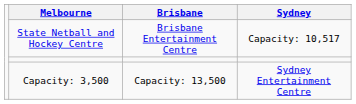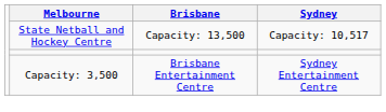State Netball and Hockey Centre | Brisbane: Brisbane Entertainment Centre -> Capacity: 13,500
Capacity: 3,500 | Brisbane: Capacity: 13,500 -> Brisbane Entertainment Centre
